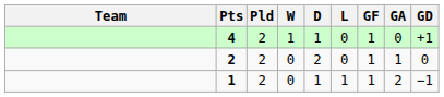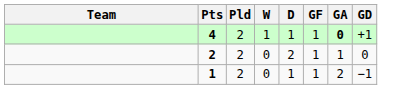- column: L | 0 | 0 | 1
4 | GA: normal -> bold
